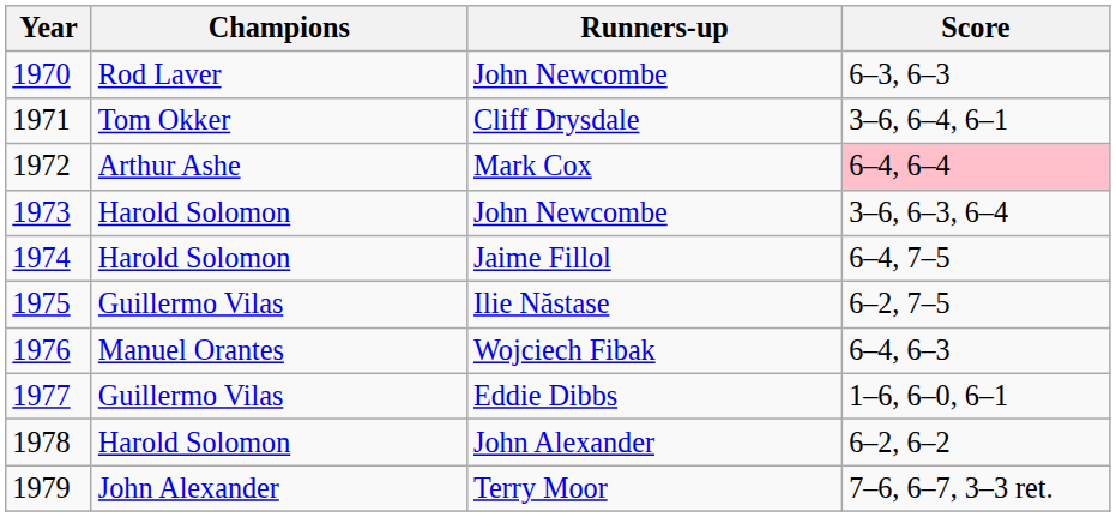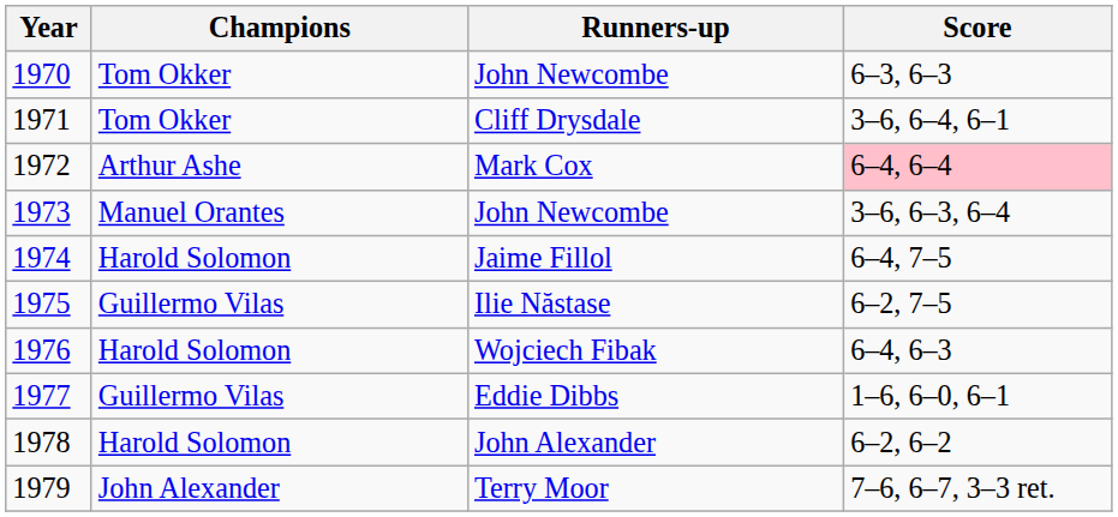1970 / John Newcombe | Champions: Rod Laver -> Tom Okker
1973 / John Newcombe | Champions: Harold Solomon -> Manuel Orantes
Wojciech Fibak | Champions: Manuel Orantes -> Harold Solomon
